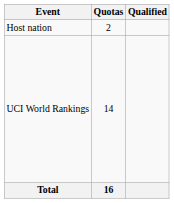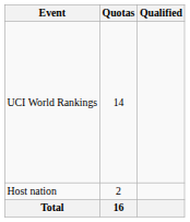rows swapped: Host nation <-> UCI World Rankings
